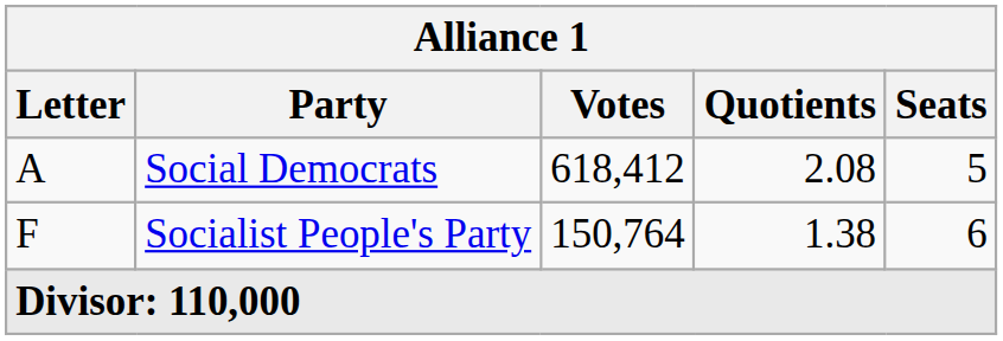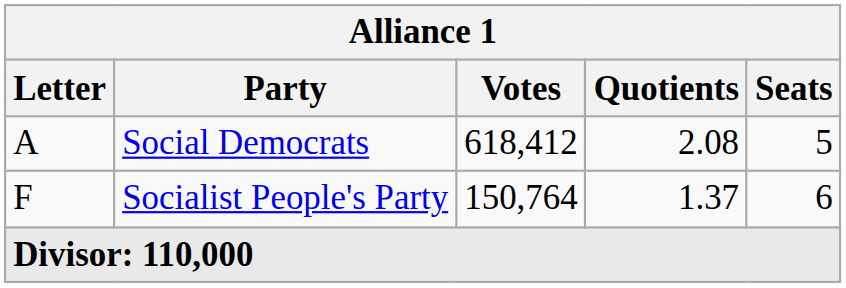Socialist People's Party | Quotients: 1.38 -> 1.37
